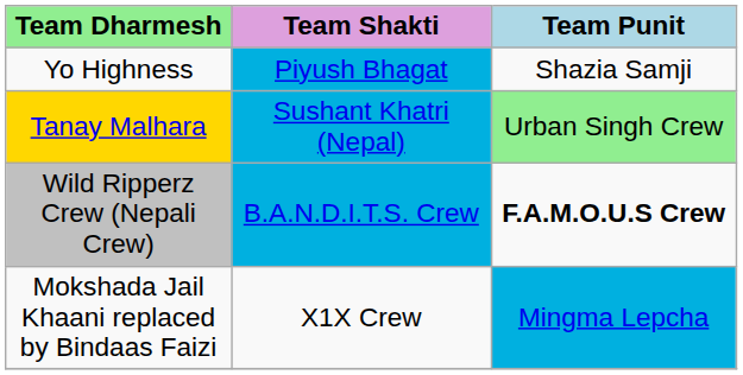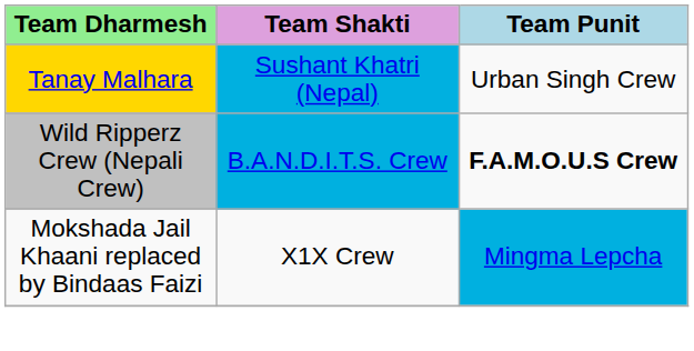- row: Yo Highness | Piyush Bhagat | Shazia Samji
Tanay Malhara | Team Punit: lightgreen background -> no background
